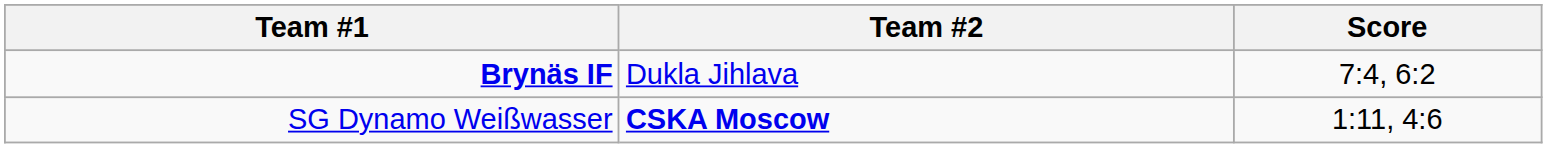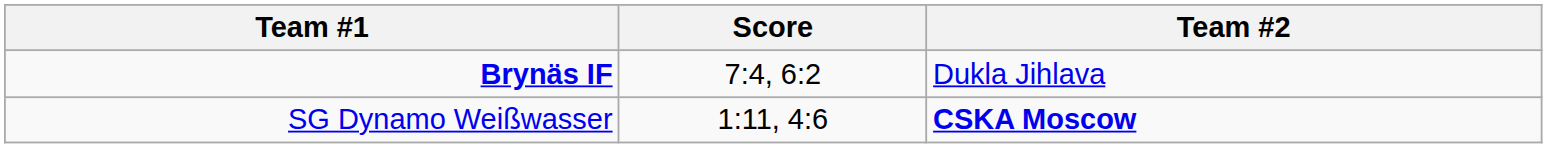columns swapped: Score <-> Team #2
